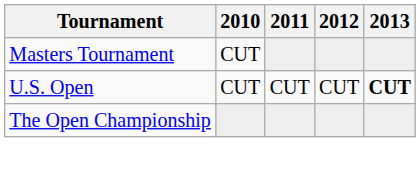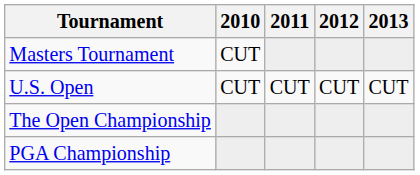U.S. Open | 2013: bold -> normal
+ row: PGA Championship
